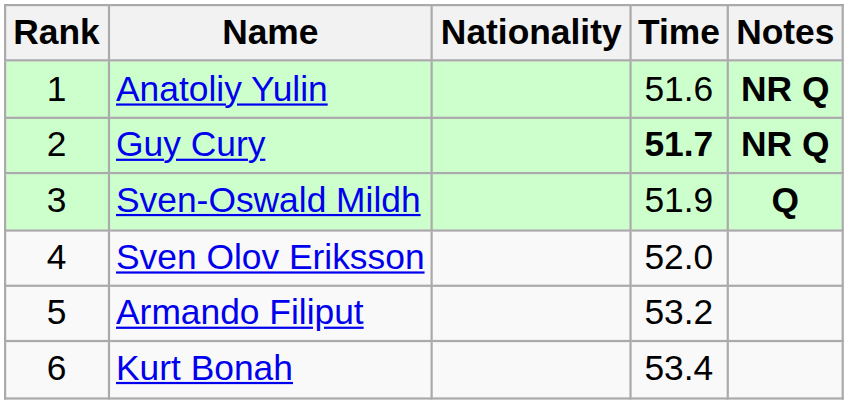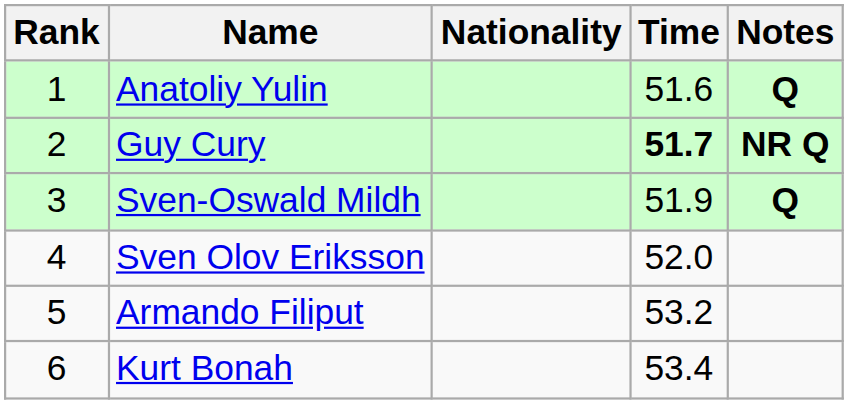Anatoliy Yulin | Notes: NR Q -> Q
